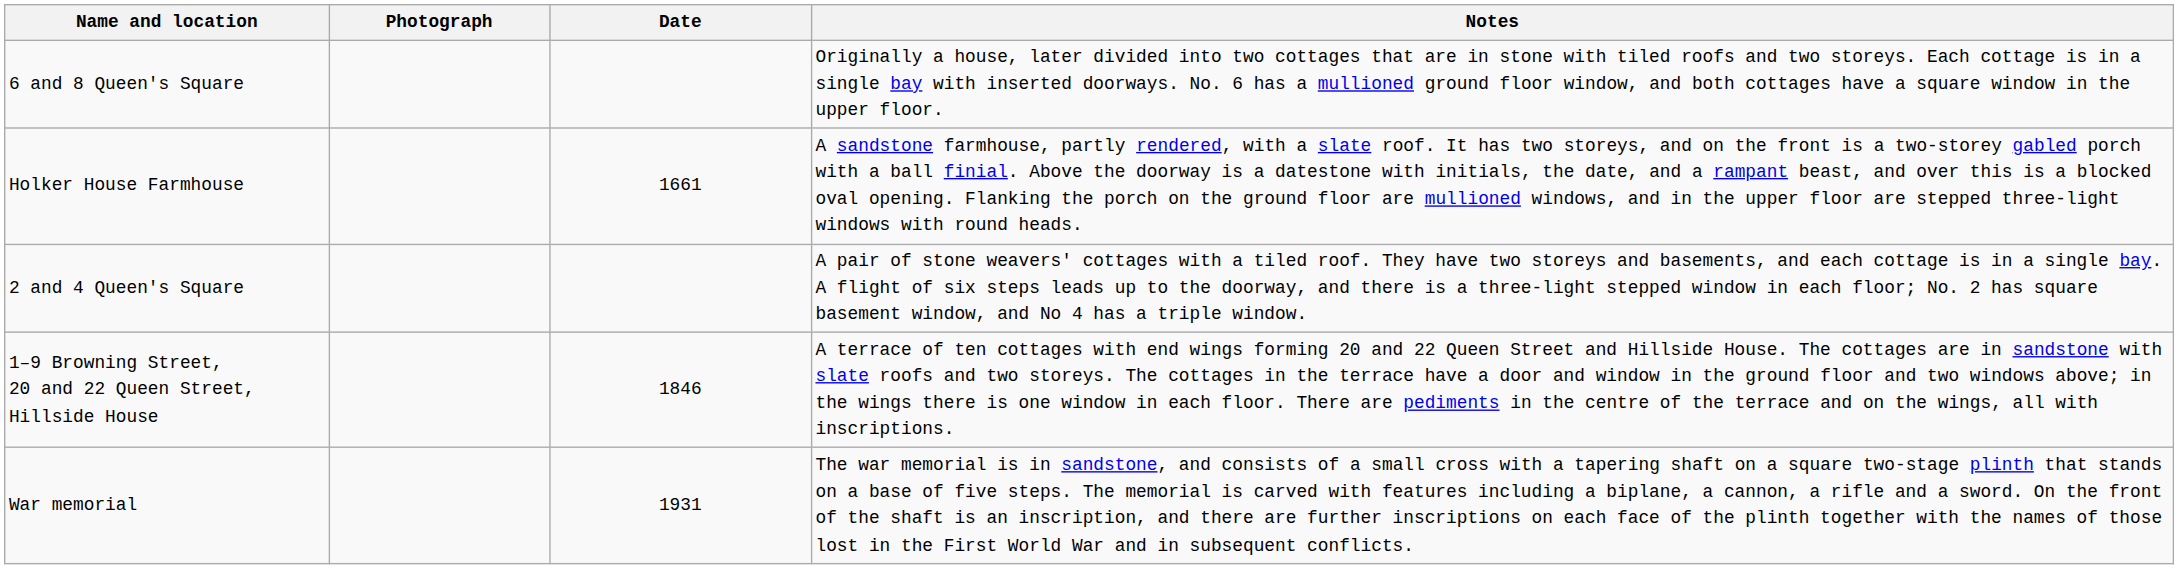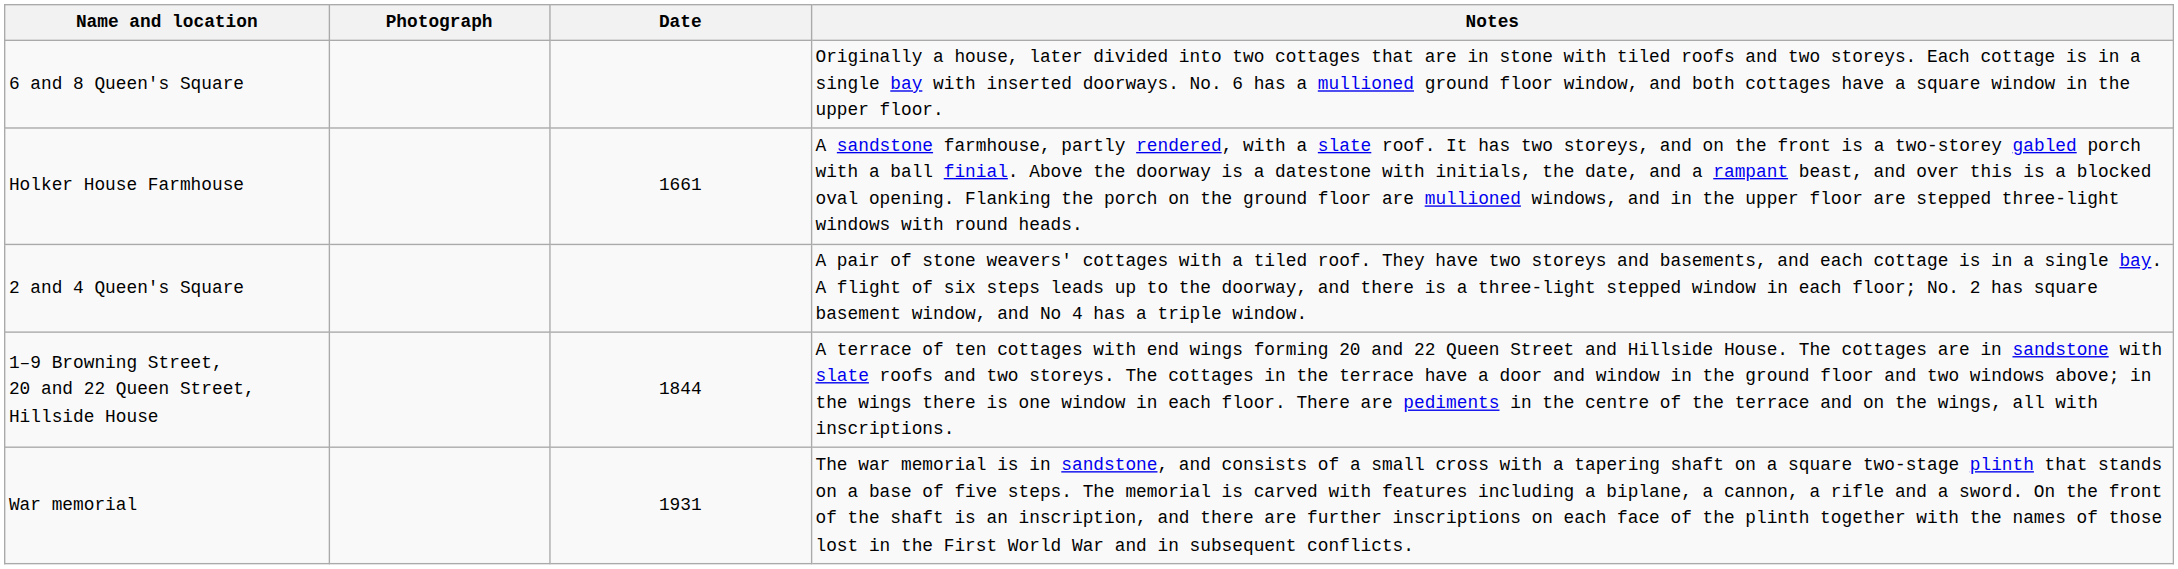1–9 Browning Street, 20 and 22 Queen Street, Hillside House | Date: 1846 -> 1844
